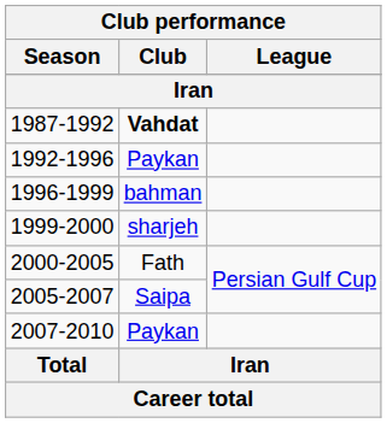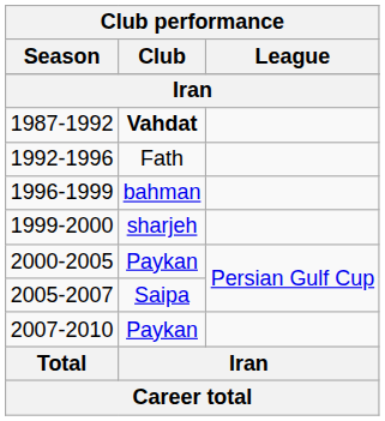1992-1996 | Club: Paykan -> Fath
2000-2005 | Club: Fath -> Paykan
